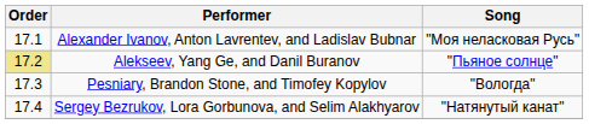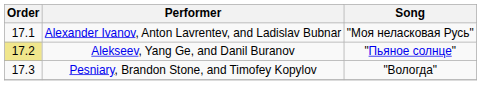- row: 17.4 | Sergey Bezrukov, Lora Gorbunova, and Selim Alakhyarov | "Натянутый канат"
